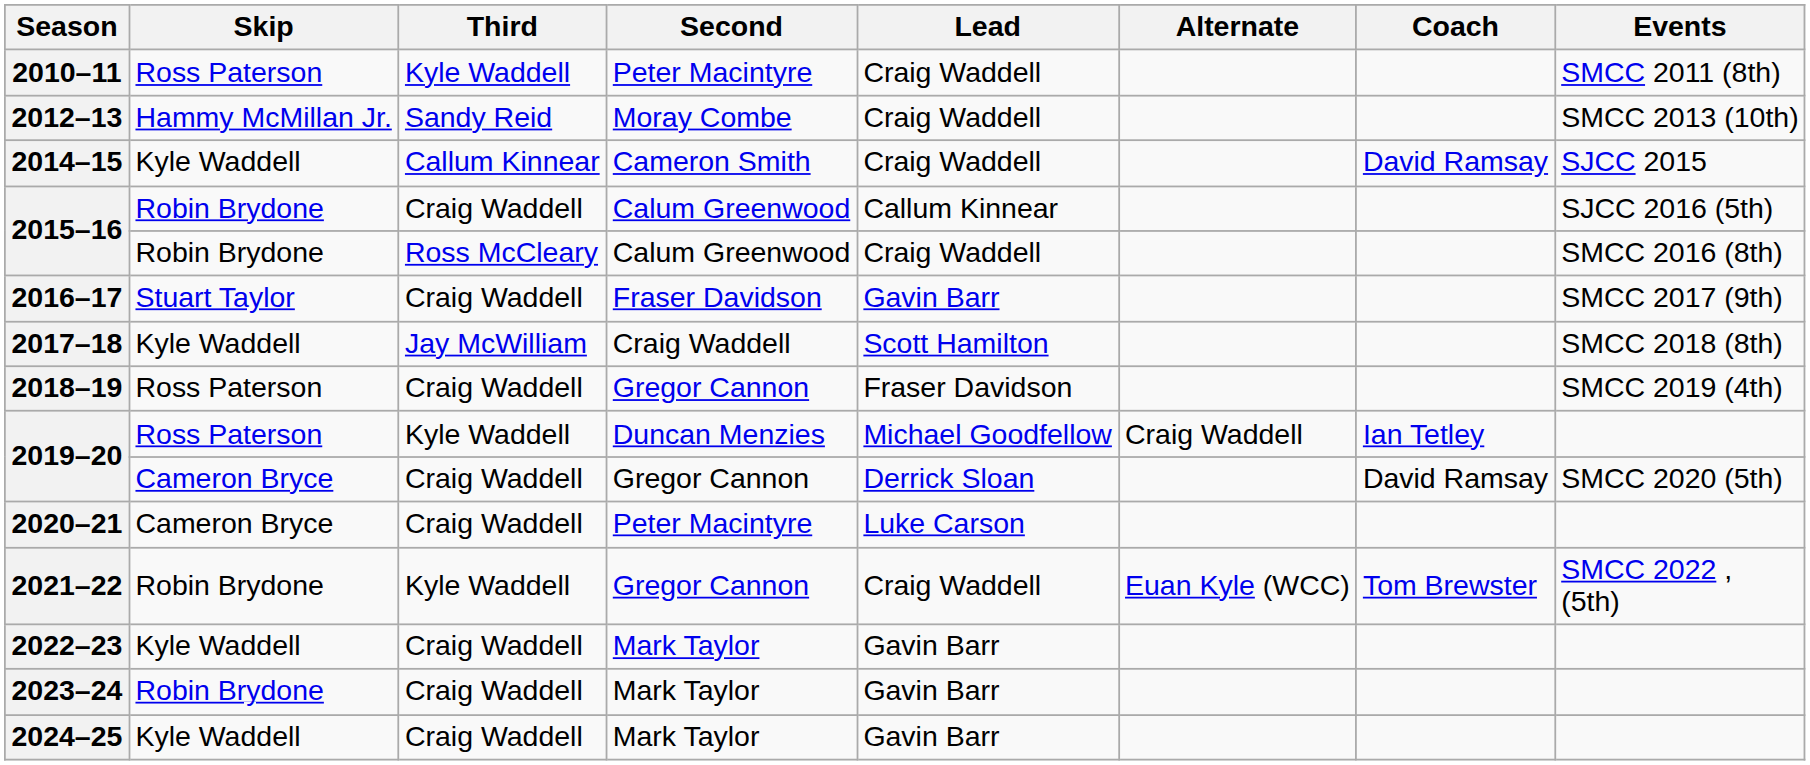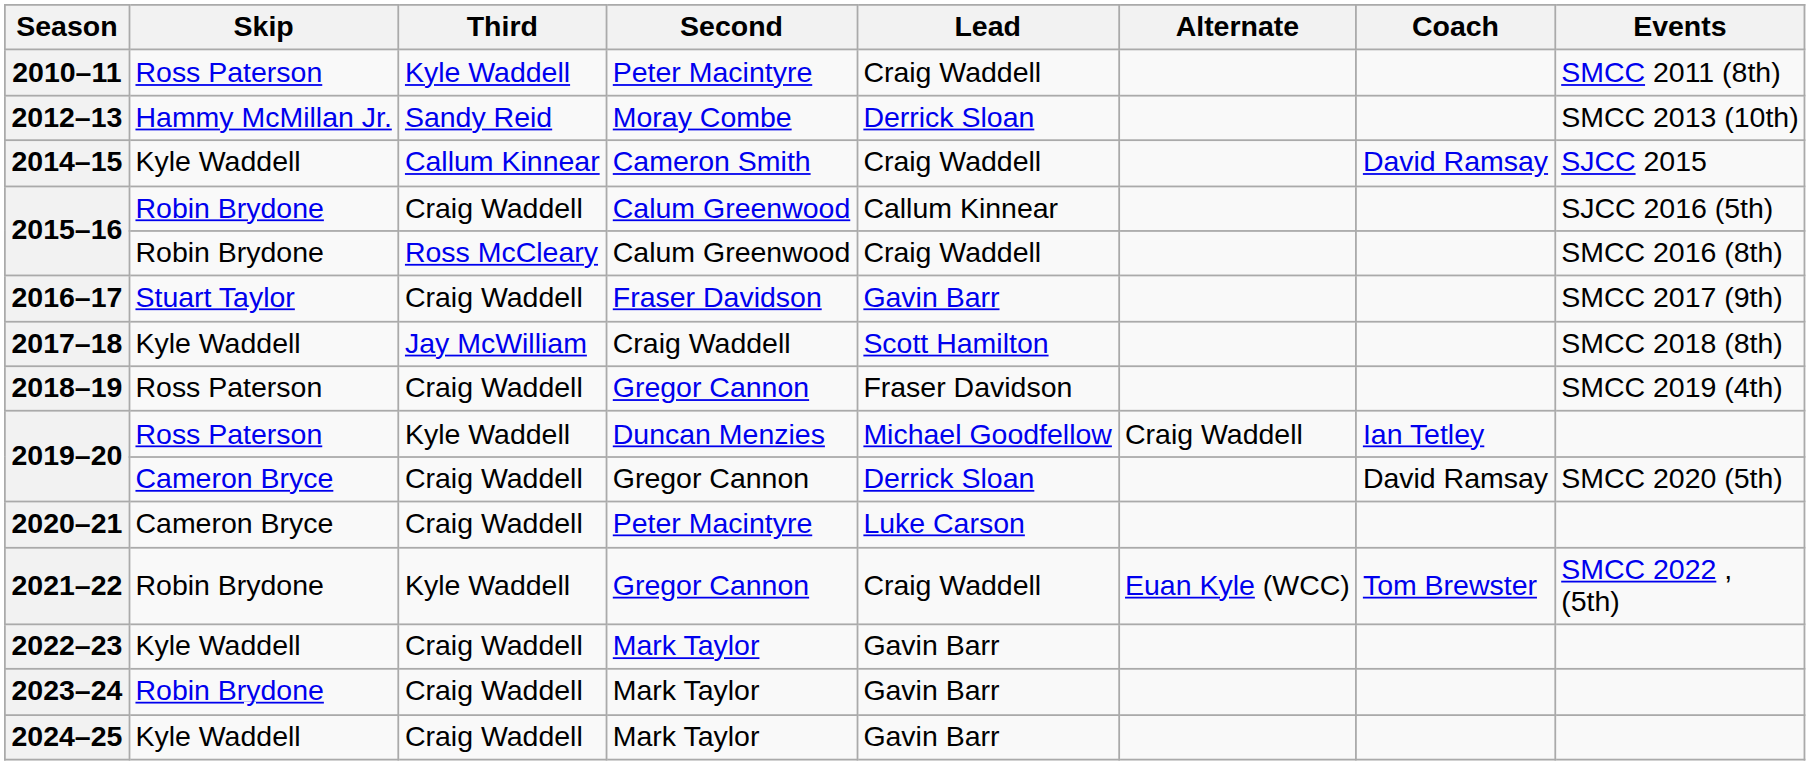2012–13 | Lead: Craig Waddell -> Derrick Sloan
